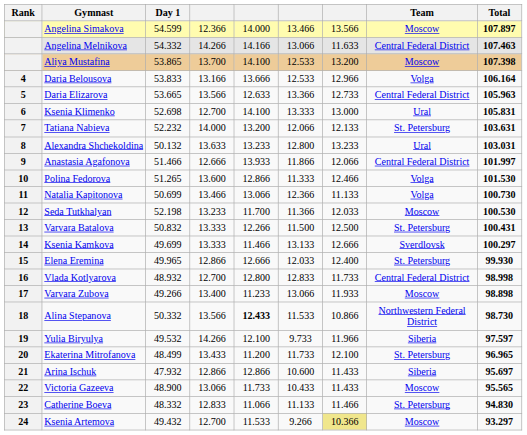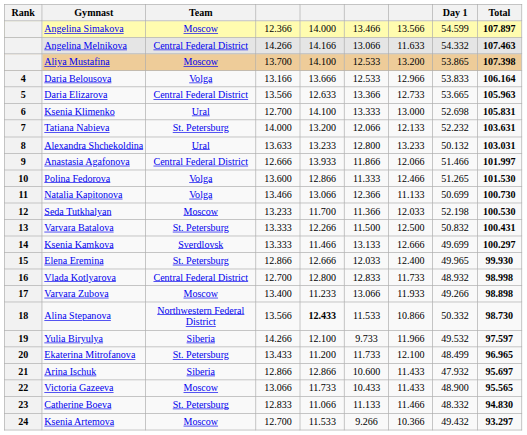columns swapped: Team <-> Day 1
Ksenia Artemova | column 7: khaki background -> no background
